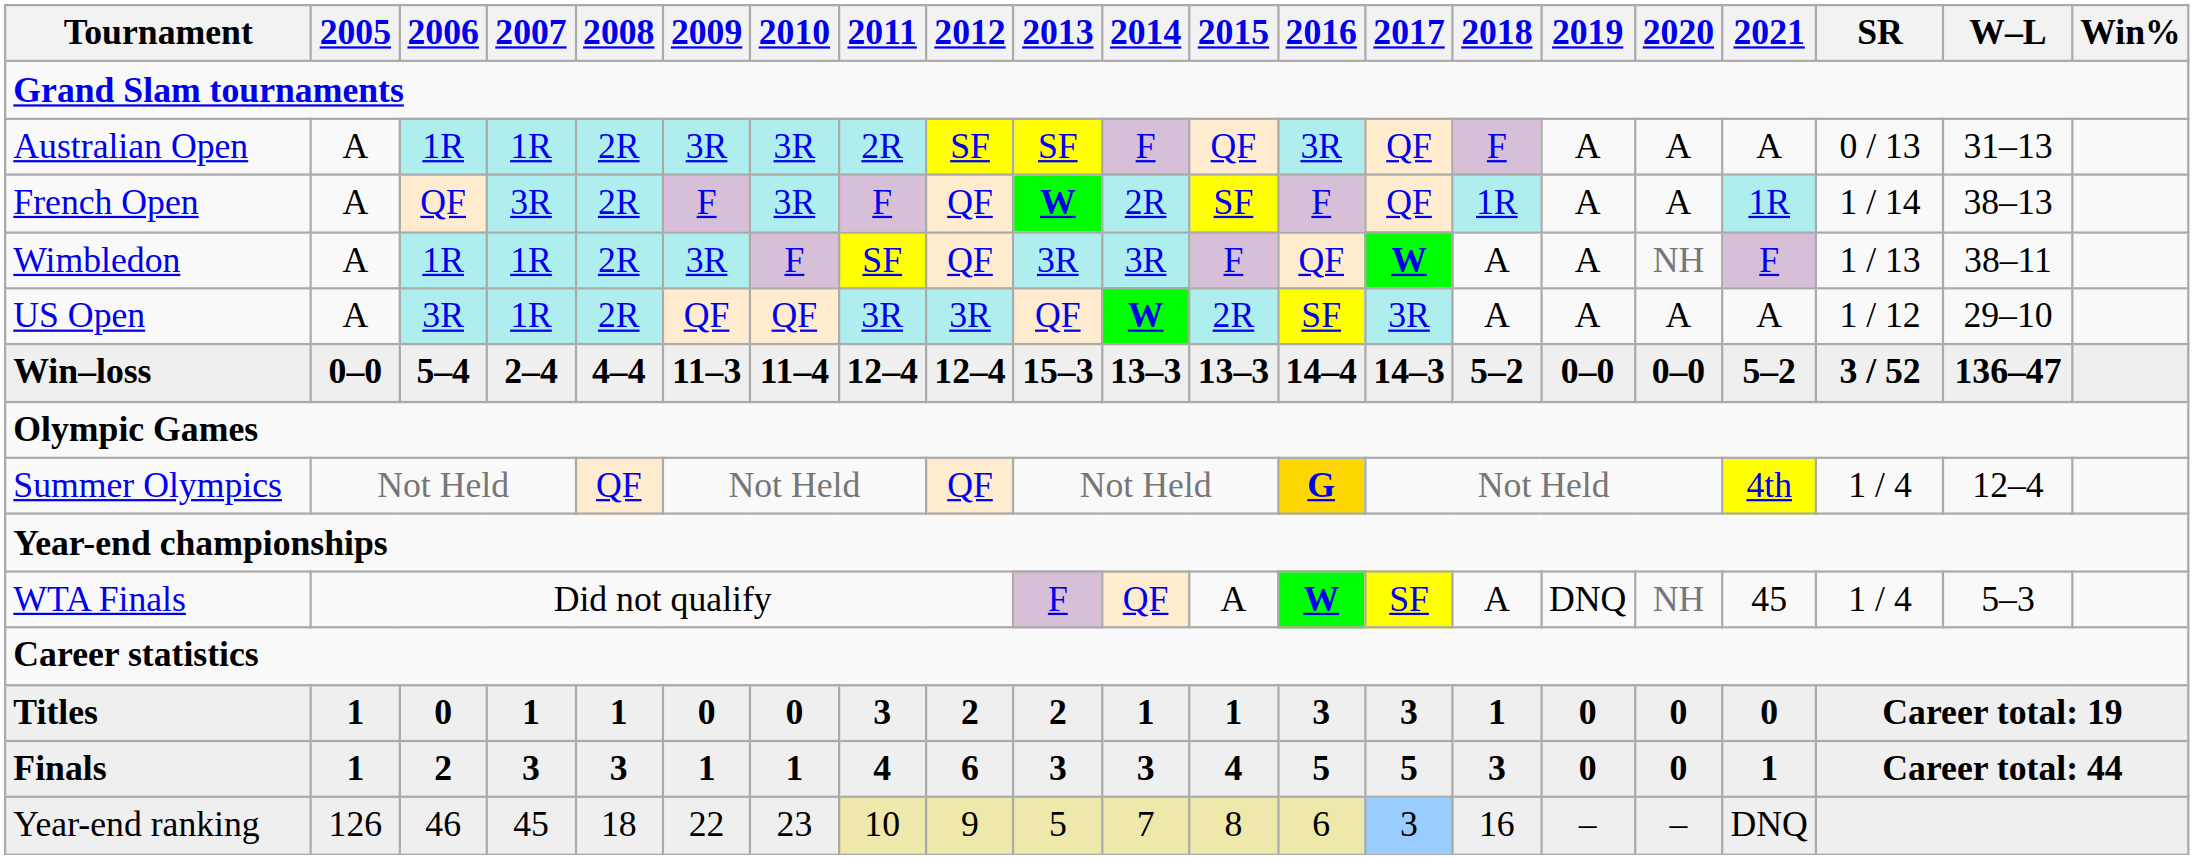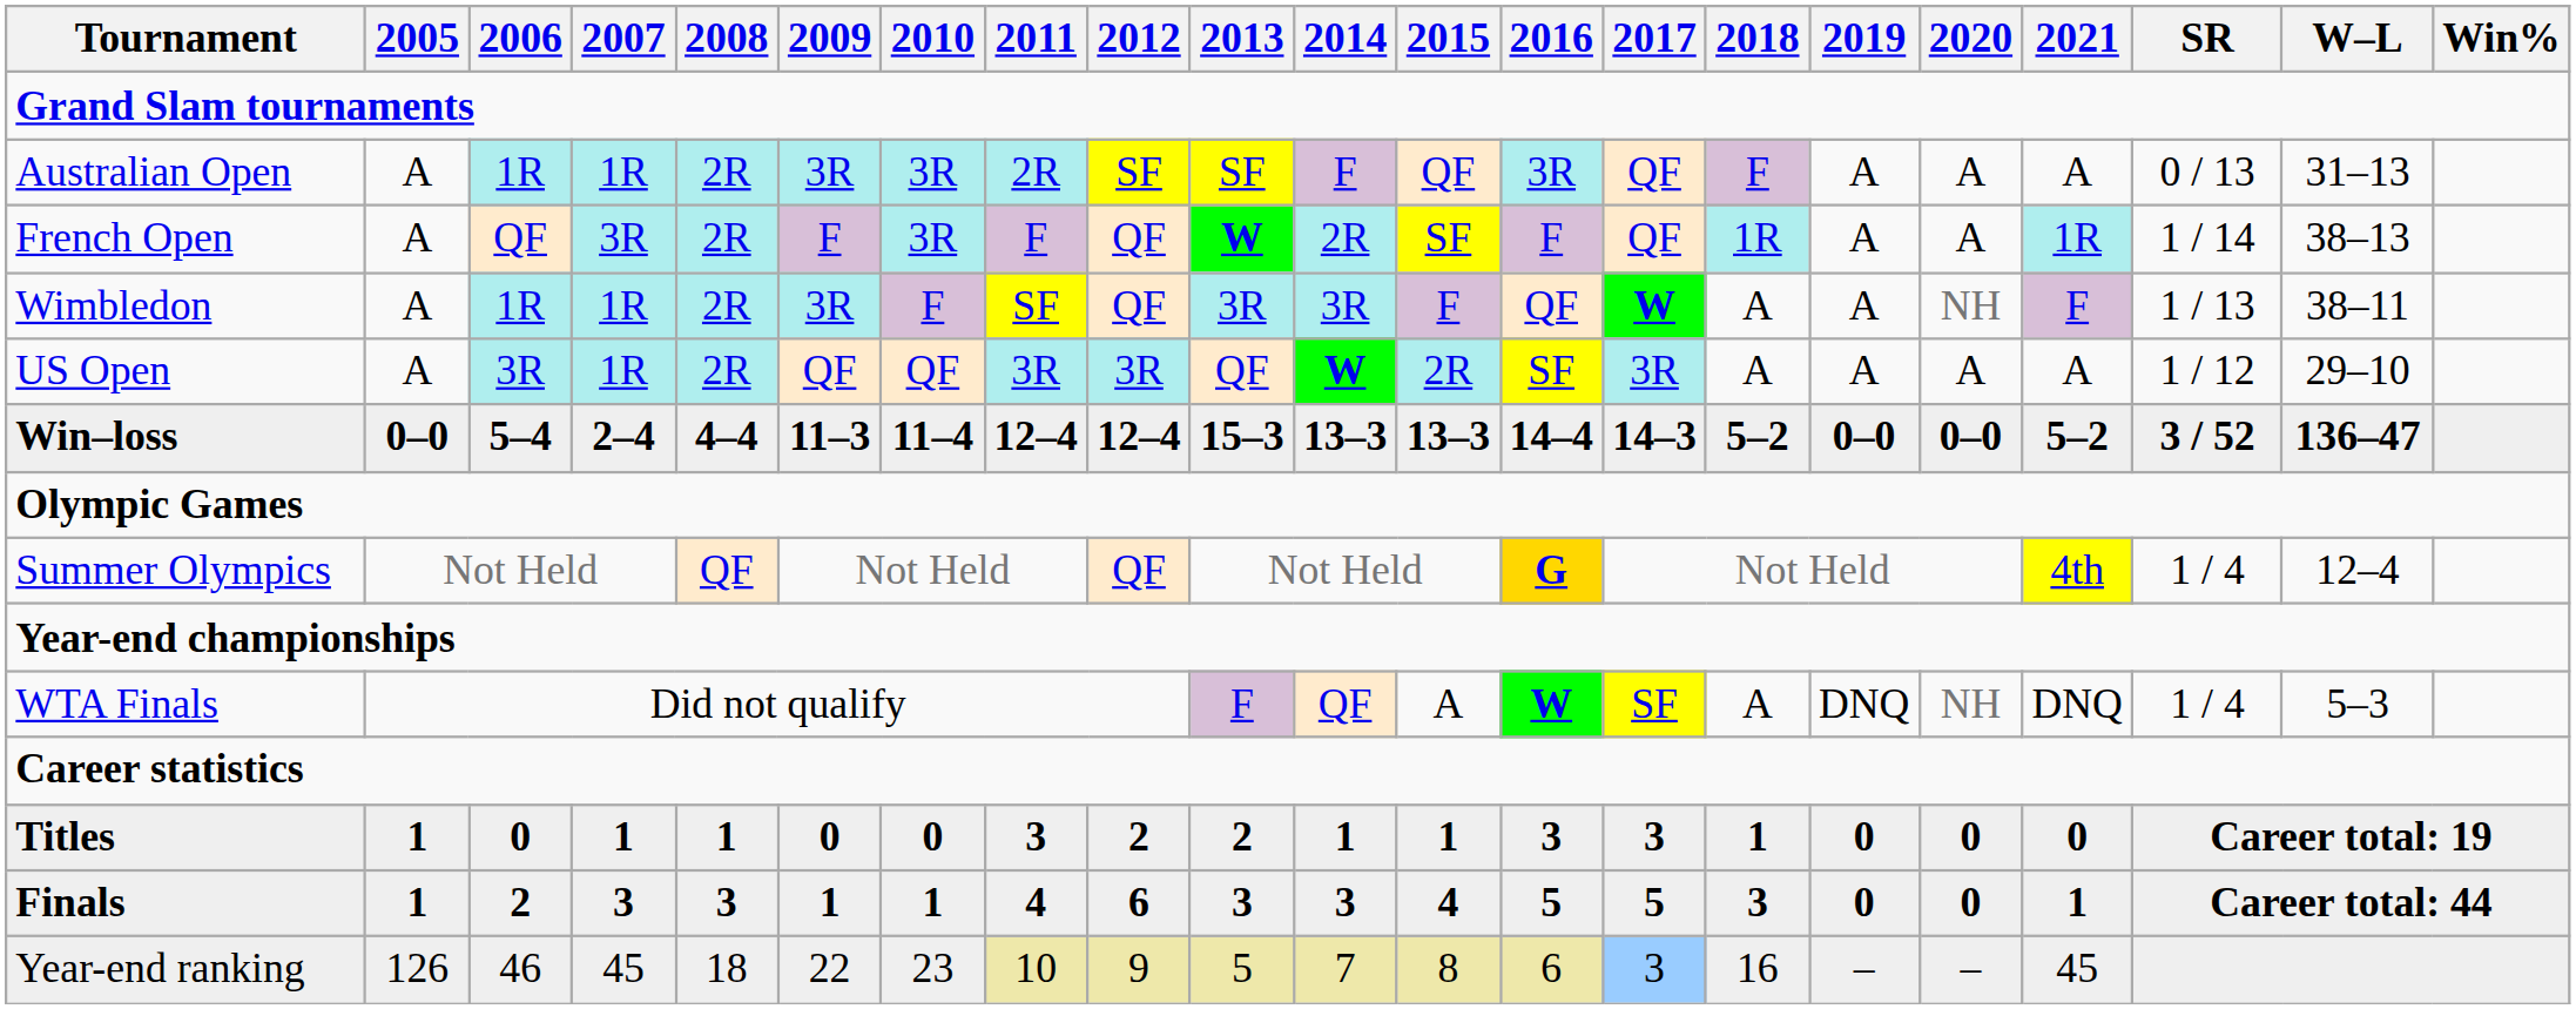WTA Finals | 2021: 45 -> DNQ
Year-end ranking | 2021: DNQ -> 45
